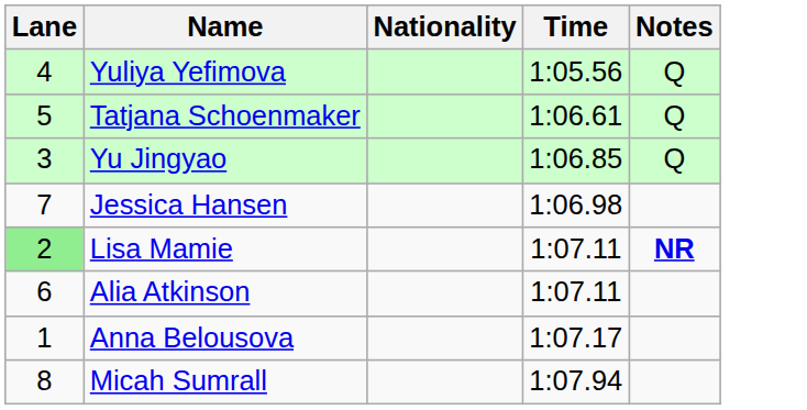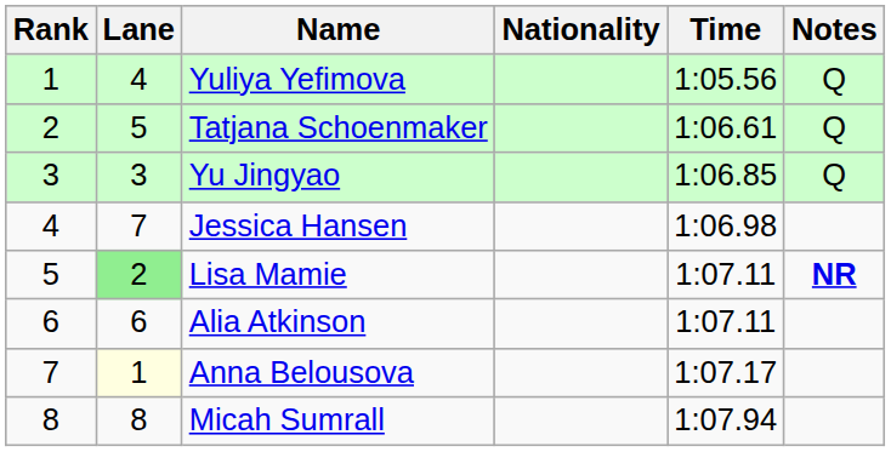+ column: Rank | 1 | 2 | 3 | 4 | 5 | 6 | 7 | 8
Anna Belousova | Lane: no background -> lightyellow background
